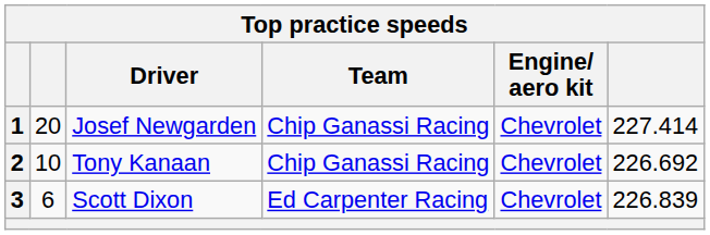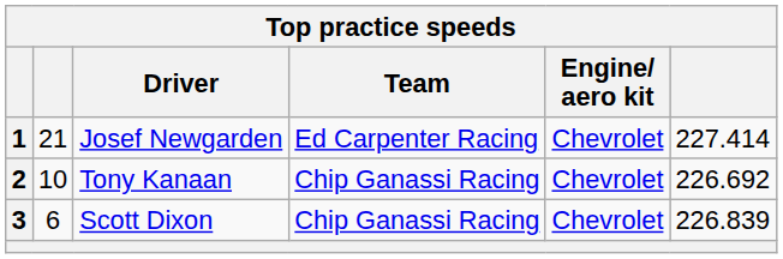1 | column 2: 20 -> 21
1 | Team: Chip Ganassi Racing -> Ed Carpenter Racing
3 | Team: Ed Carpenter Racing -> Chip Ganassi Racing
